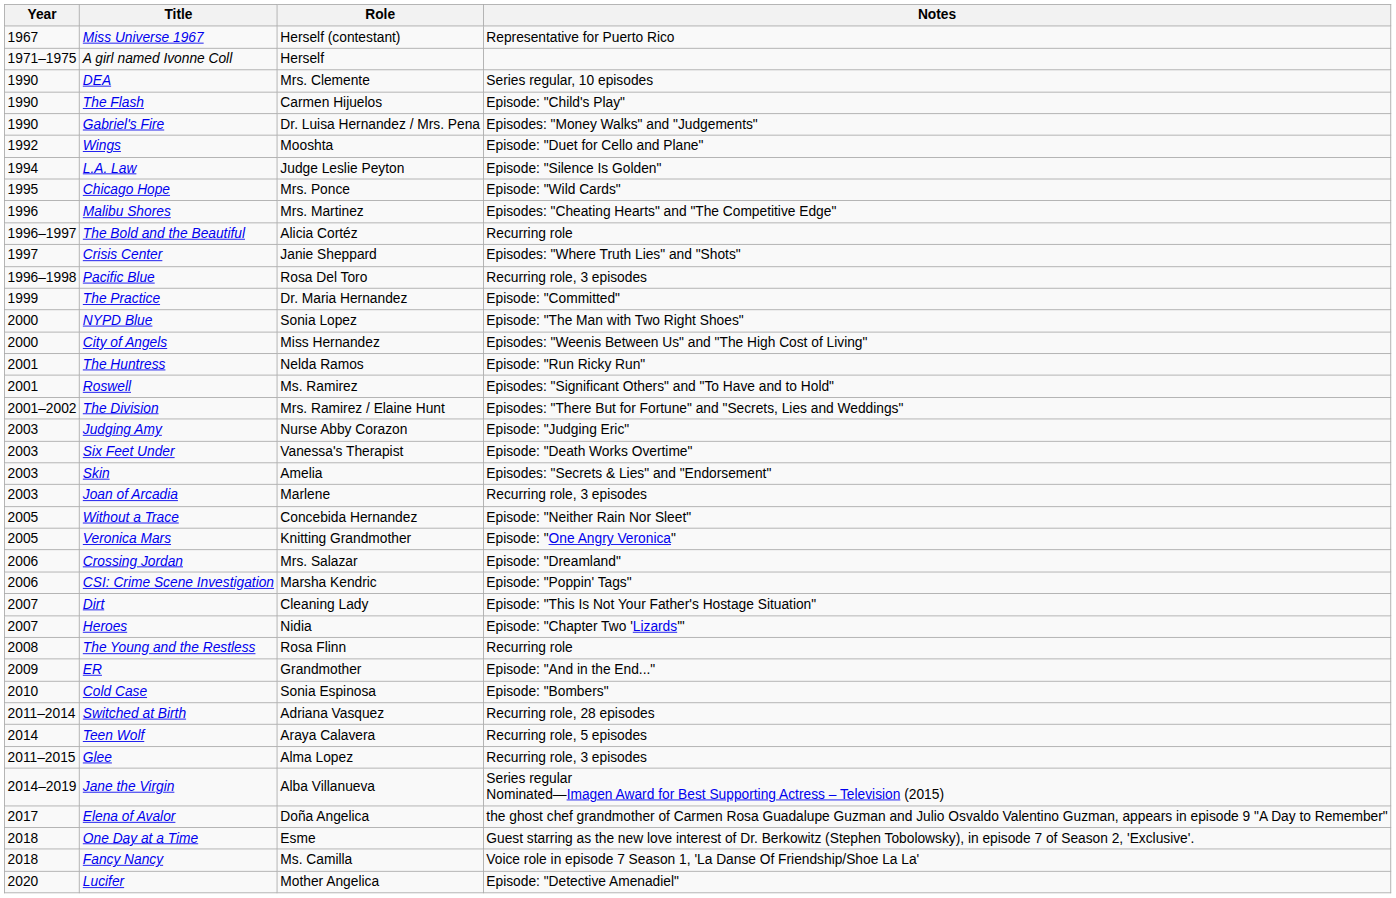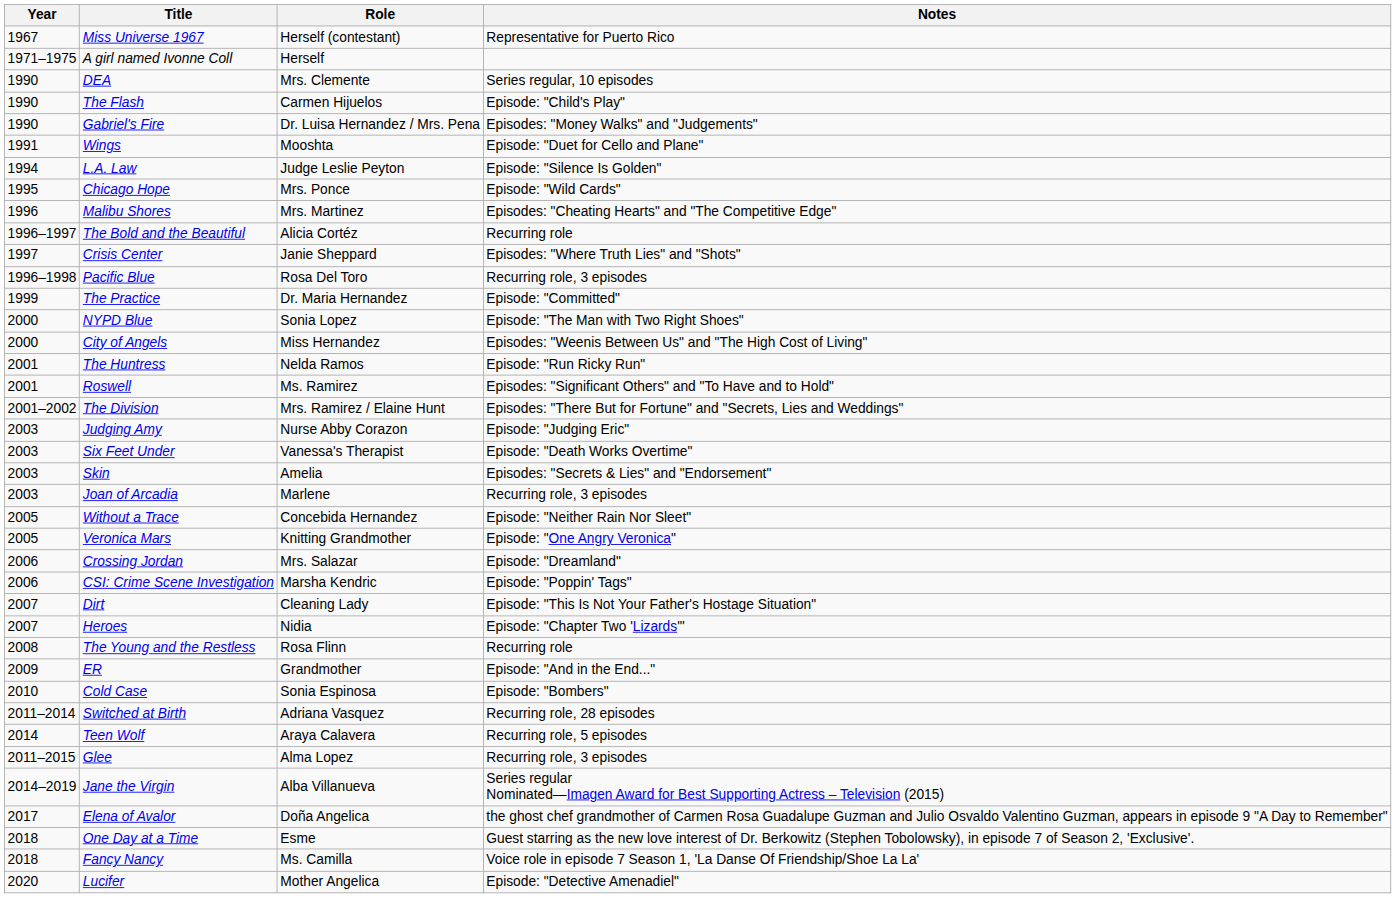Wings | Year: 1992 -> 1991
